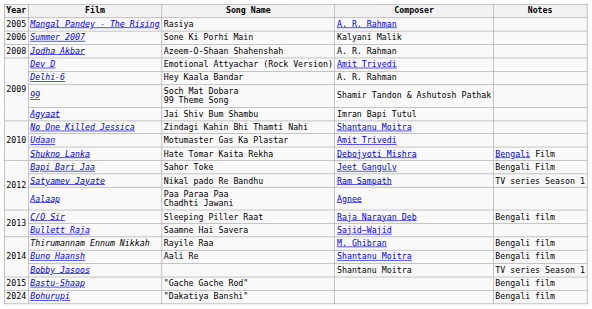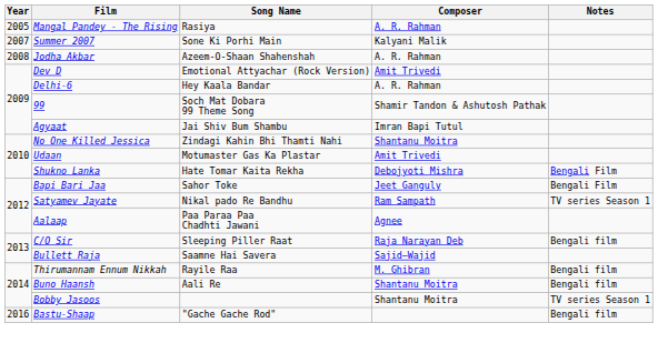Summer 2007 | Year: 2006 -> 2007
Bastu-Shaap | Year: 2015 -> 2016
- row: 2024 | Bohurupi | "Dakatiya Banshi" | Bengali film
